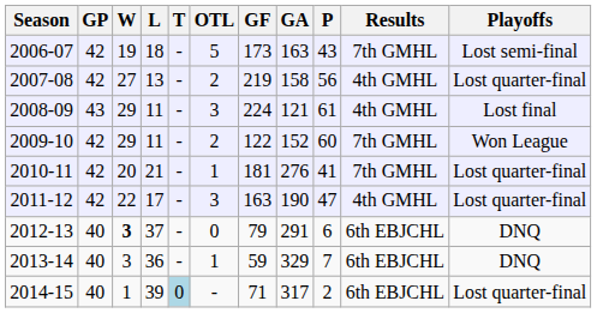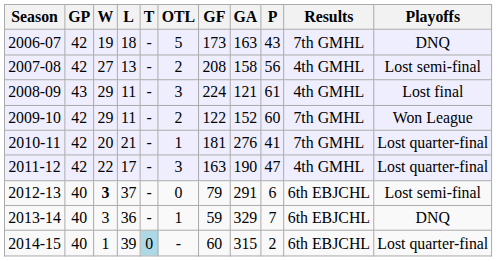2006-07 | Playoffs: Lost semi-final -> DNQ
2007-08 | GF: 219 -> 208
2007-08 | Playoffs: Lost quarter-final -> Lost semi-final
2012-13 | Playoffs: DNQ -> Lost semi-final
2014-15 | GF: 71 -> 60
2014-15 | GA: 317 -> 315
